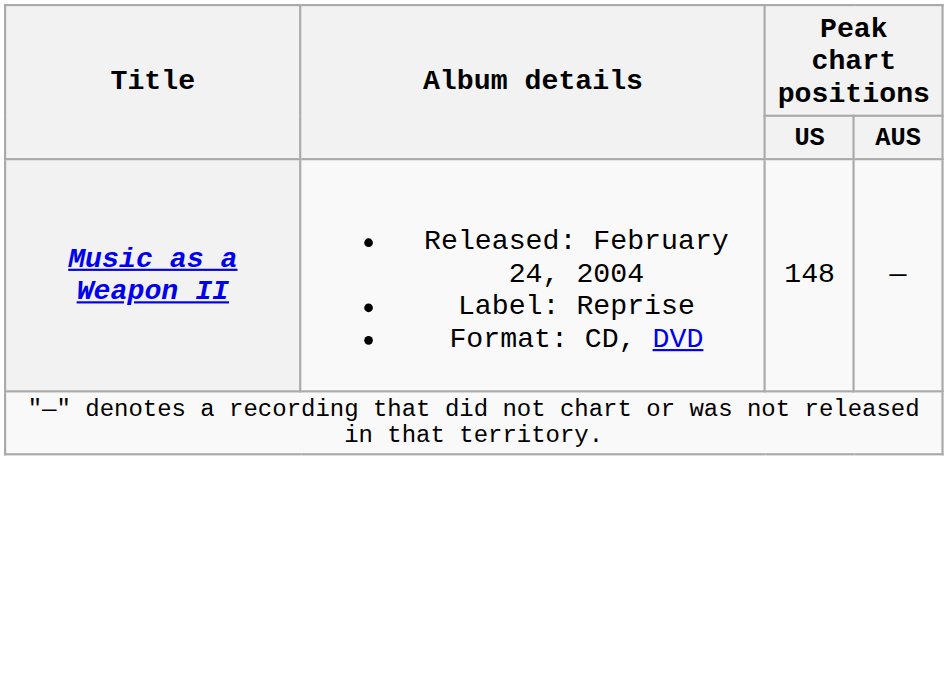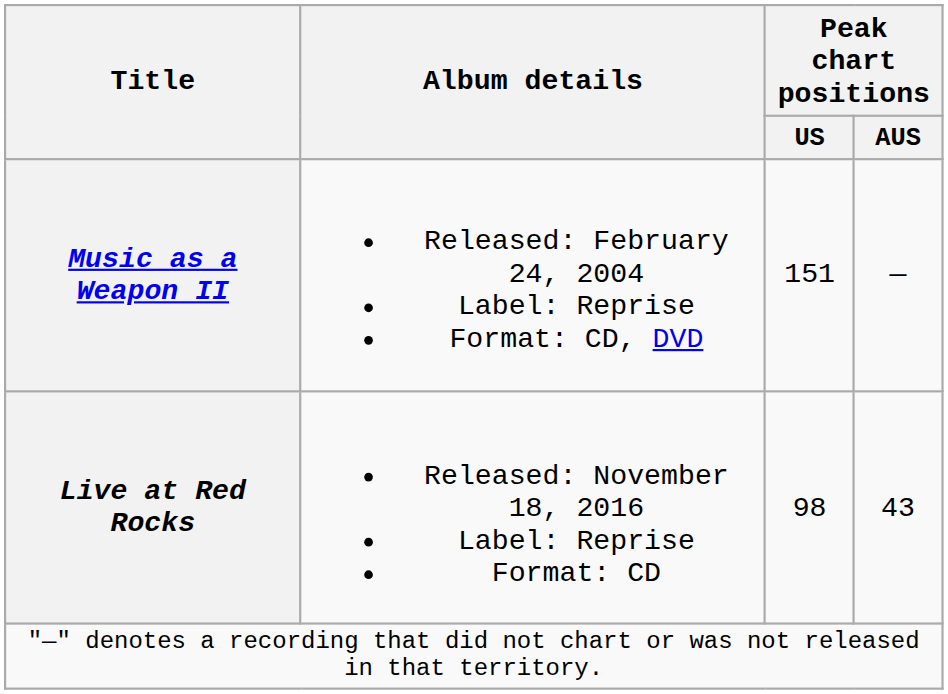Music as a Weapon II | Peak chart positions / US: 148 -> 151
+ row: Live at Red Rocks | Released: November 18, 2016 Label: Reprise Format: CD | 98 | 43
